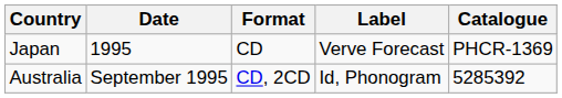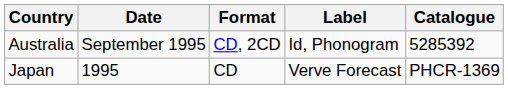rows swapped: Australia <-> Japan
